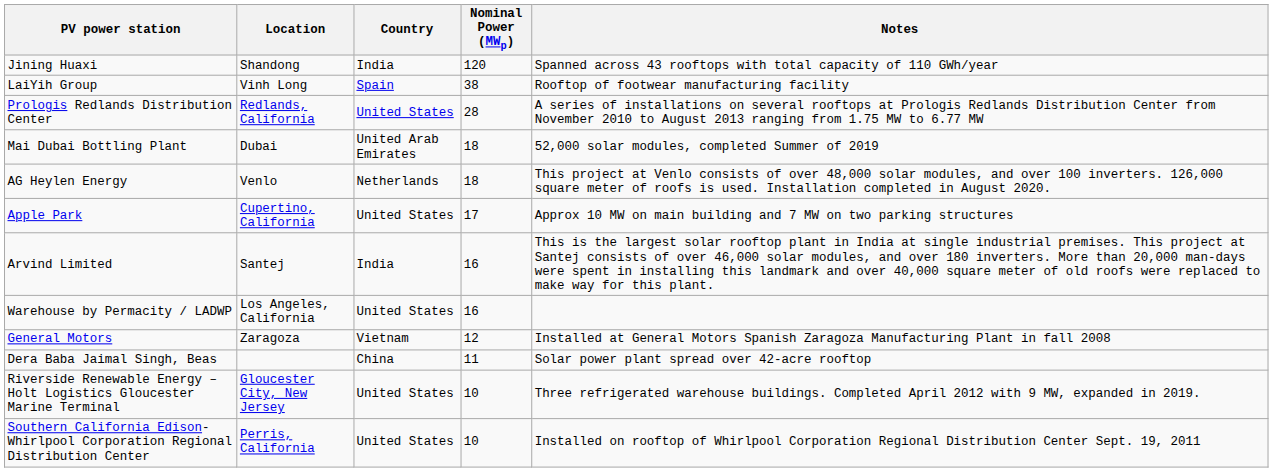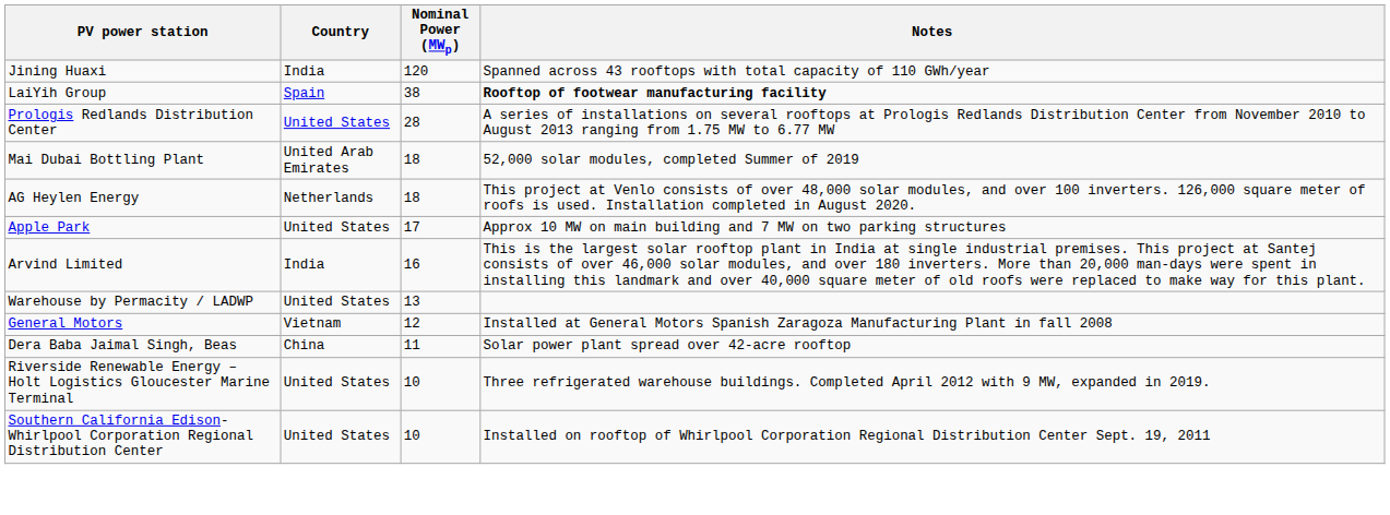- column: Location | Shandong | Vinh Long | Redlands, California | Dubai | Venlo | Cupertino, California | Santej | Los Angeles, California | Zaragoza | Gloucester City, New Jersey | Perris, California
LaiYih Group | Notes: normal -> bold
Warehouse by Permacity / LADWP | Nominal Power (MWp): 16 -> 13
